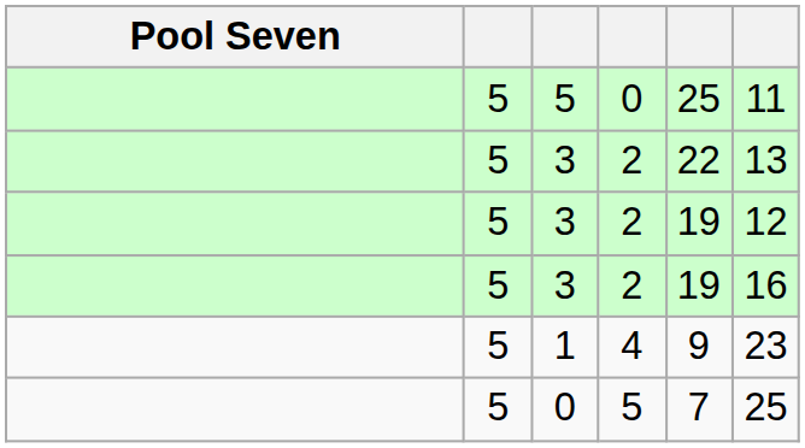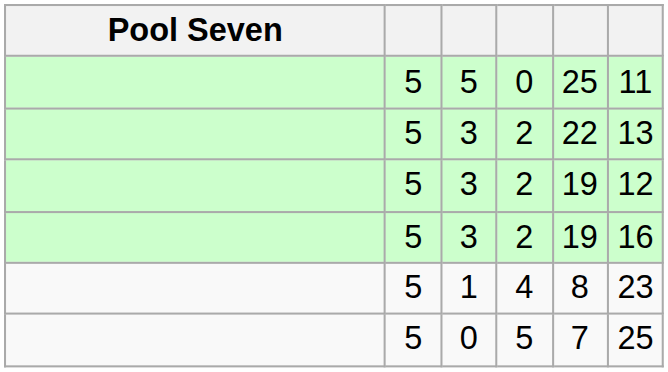1 | column 5: 9 -> 8
